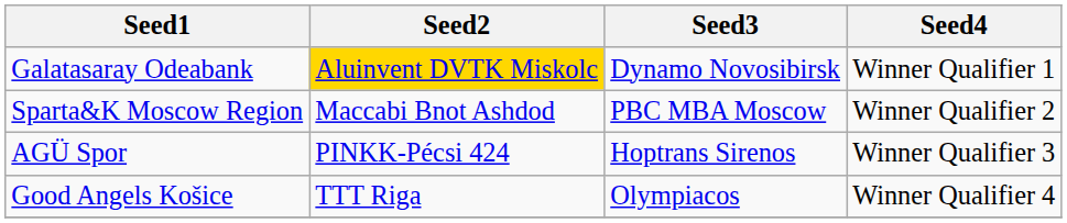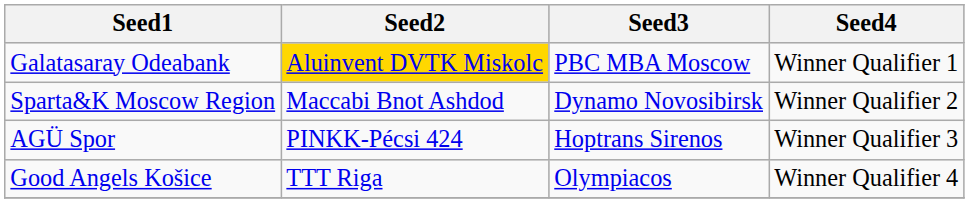Galatasaray Odeabank | Seed3: Dynamo Novosibirsk -> PBC MBA Moscow
Sparta&K Moscow Region | Seed3: PBC MBA Moscow -> Dynamo Novosibirsk
